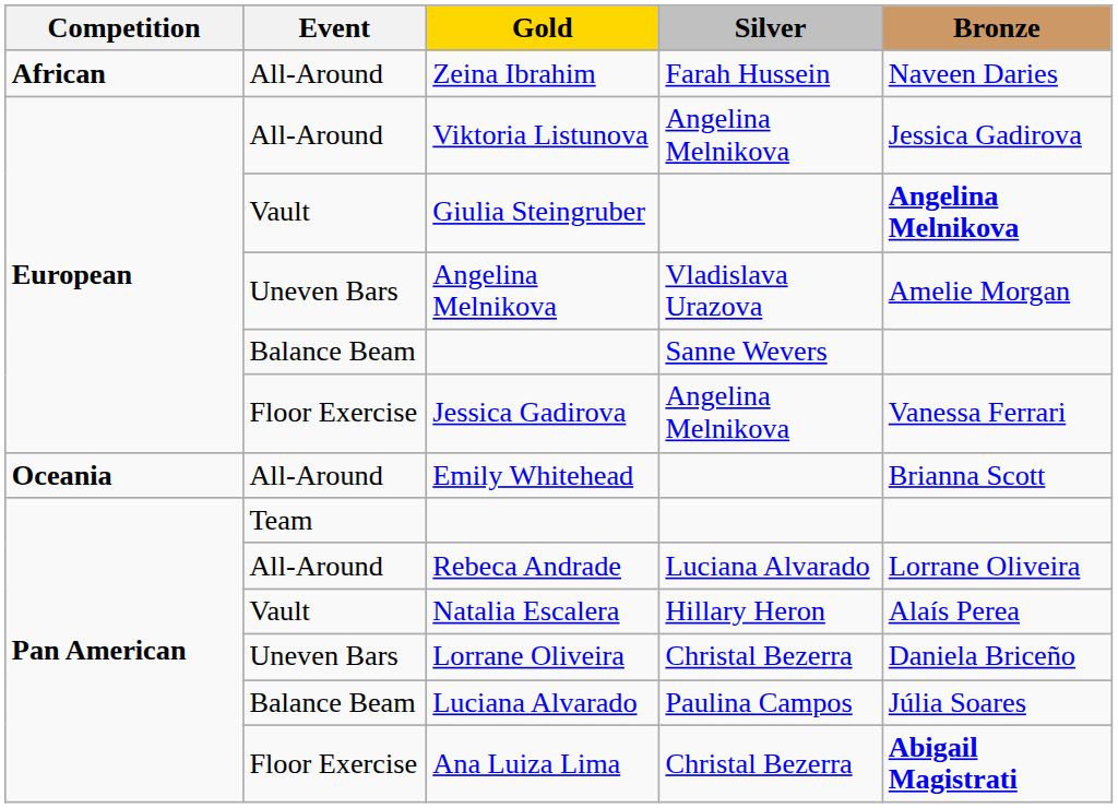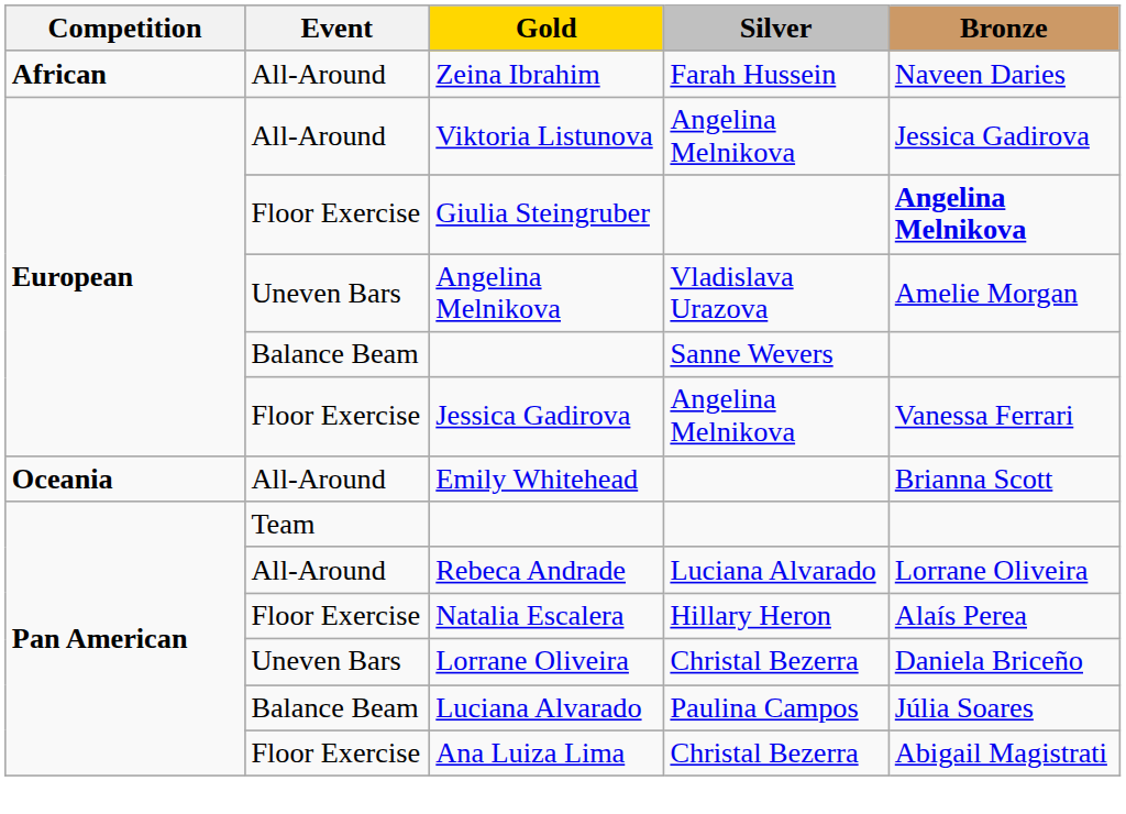Giulia Steingruber | Event: Vault -> Floor Exercise
Natalia Escalera | Event: Vault -> Floor Exercise
Ana Luiza Lima | Bronze: bold -> normal
